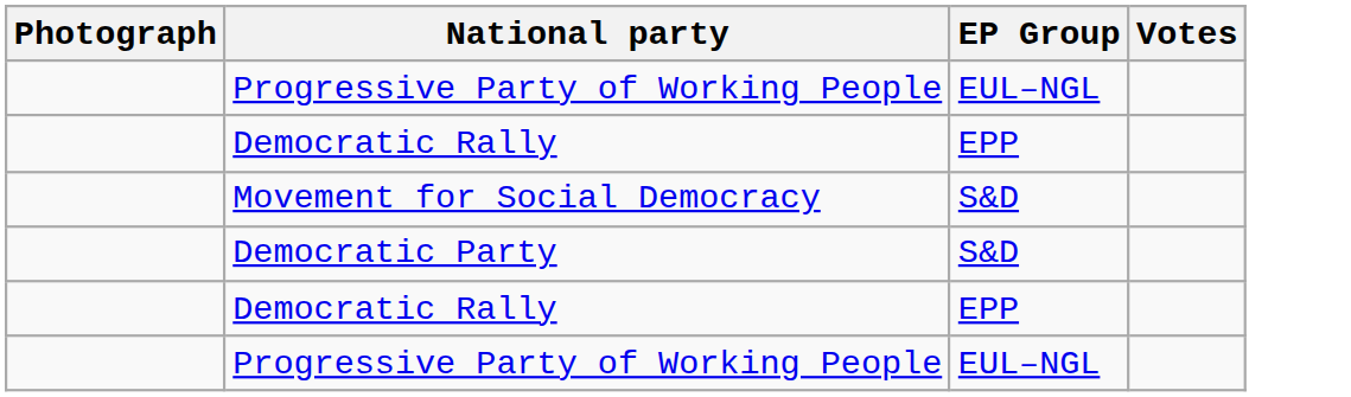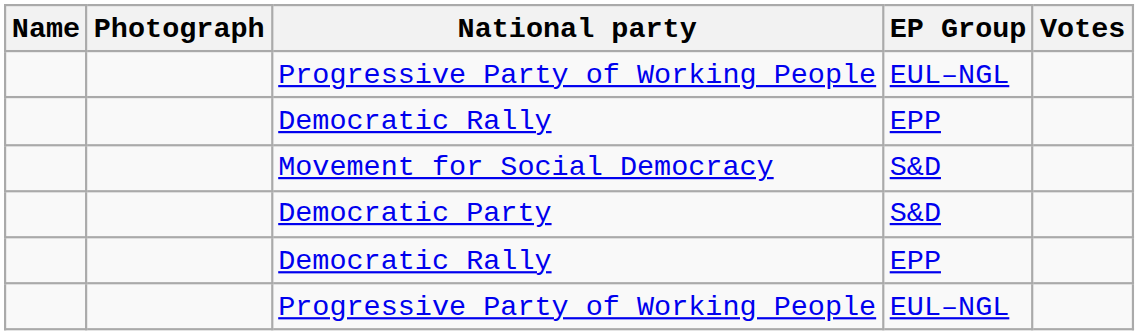+ column: Name
